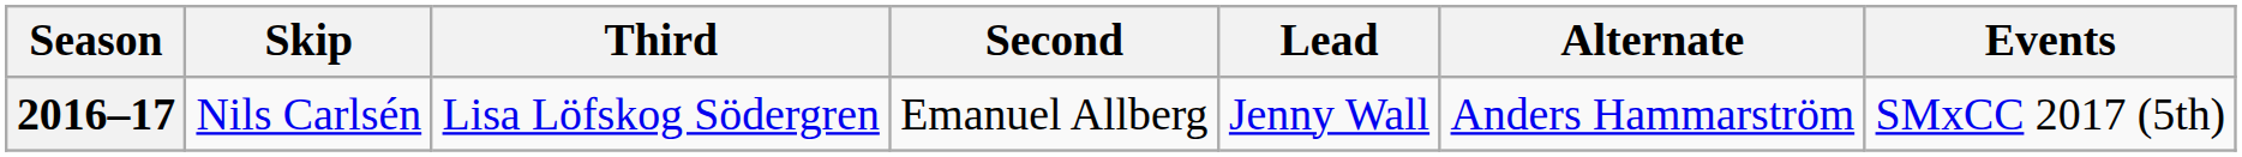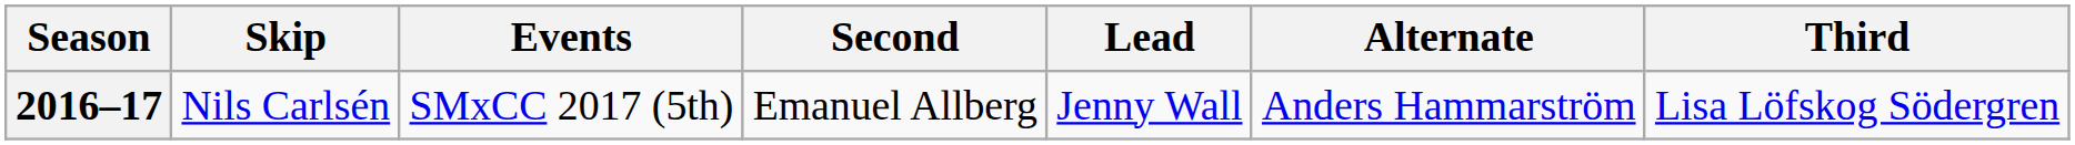columns swapped: Third <-> Events
